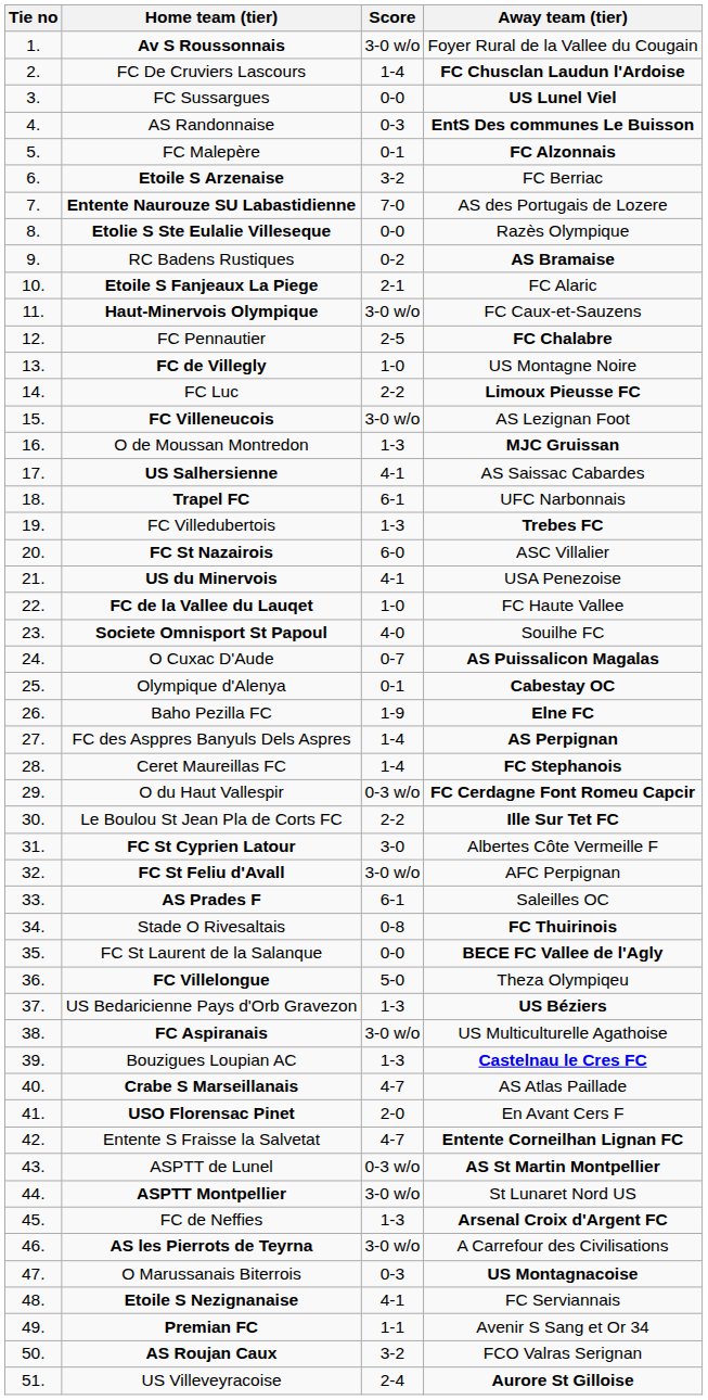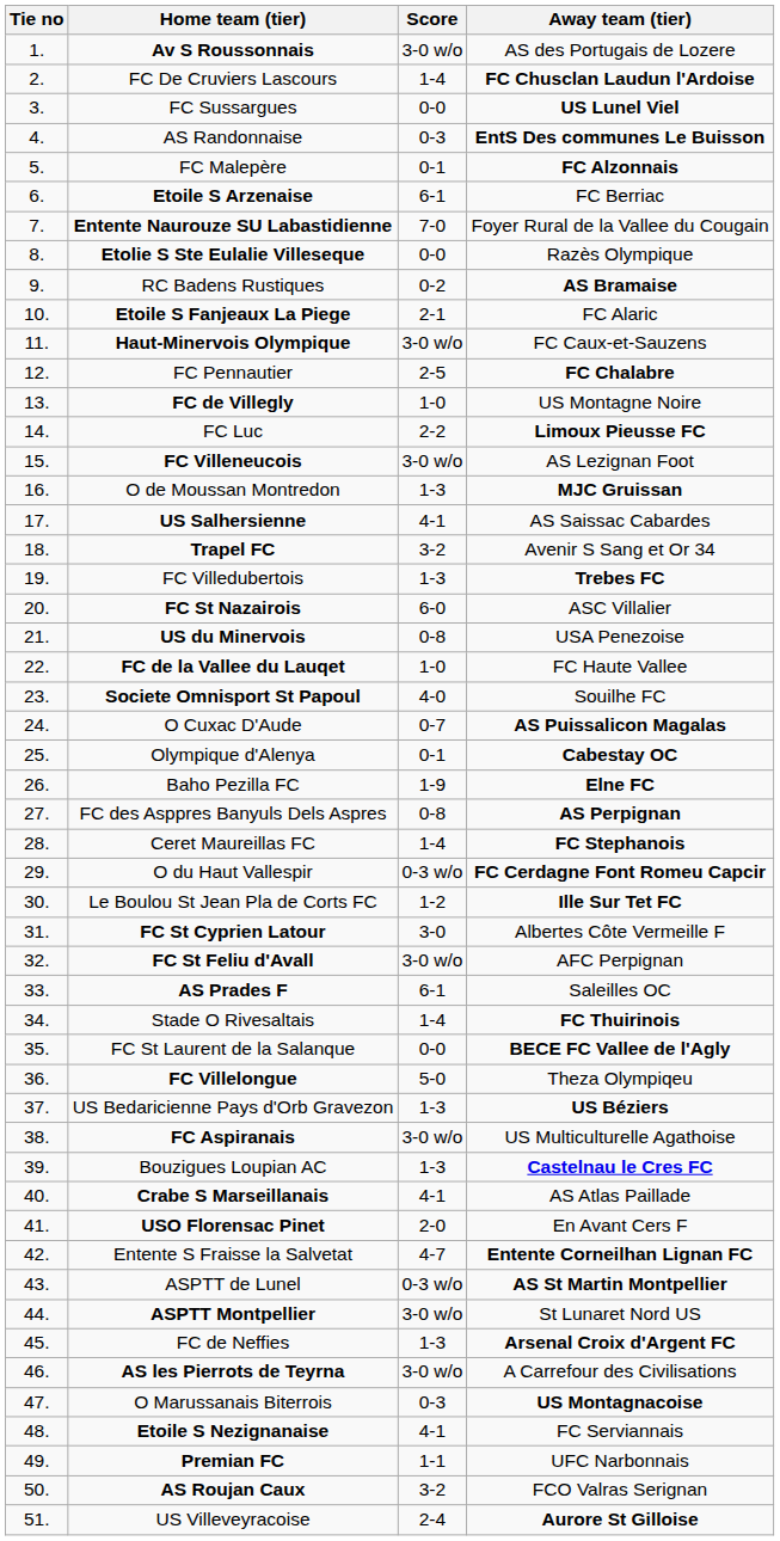Av S Roussonnais | Away team (tier): Foyer Rural de la Vallee du Cougain -> AS des Portugais de Lozere
Etoile S Arzenaise | Score: 3-2 -> 6-1
Entente Naurouze SU Labastidienne | Away team (tier): AS des Portugais de Lozere -> Foyer Rural de la Vallee du Cougain
Trapel FC | Score: 6-1 -> 3-2
Trapel FC | Away team (tier): UFC Narbonnais -> Avenir S Sang et Or 34
US du Minervois | Score: 4-1 -> 0-8
FC des Asppres Banyuls Dels Aspres | Score: 1-4 -> 0-8
Le Boulou St Jean Pla de Corts FC | Score: 2-2 -> 1-2
Stade O Rivesaltais | Score: 0-8 -> 1-4
Crabe S Marseillanais | Score: 4-7 -> 4-1
Premian FC | Away team (tier): Avenir S Sang et Or 34 -> UFC Narbonnais
